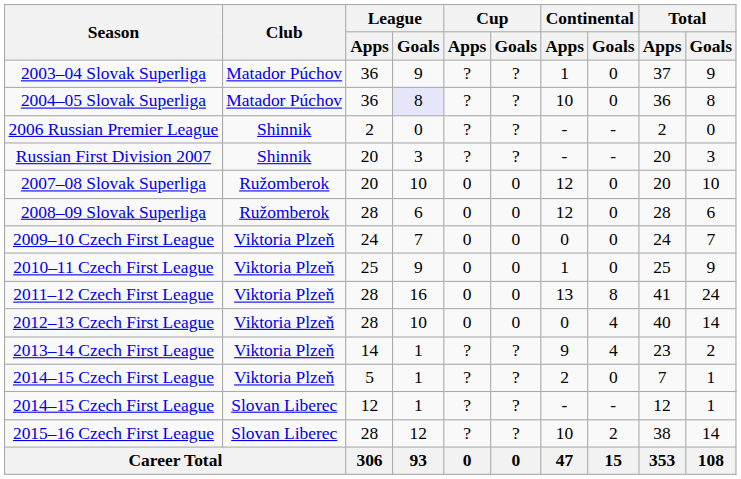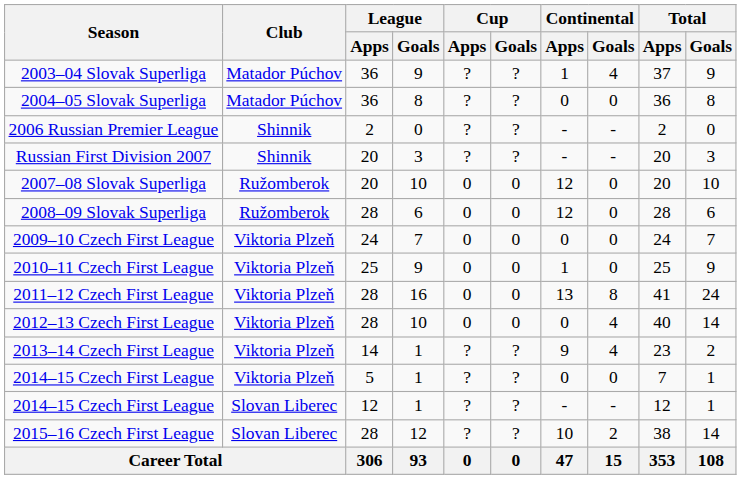2003–04 Slovak Superliga | Continental / Goals: 0 -> 4
2004–05 Slovak Superliga | League / Goals: lavender background -> no background
2004–05 Slovak Superliga | Continental / Apps: 10 -> 0
2014–15 Czech First League / 5 | Continental / Apps: 2 -> 0
